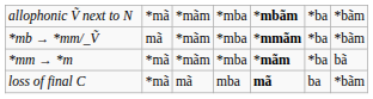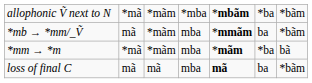*mb → *mm/_Ṽ | column 4: *mba -> mba
*mb → *mm/_Ṽ | column 6: *ba -> ba
*mm → *m | column 4: *mba -> mba
loss of final C | column 2: *mã -> mã
